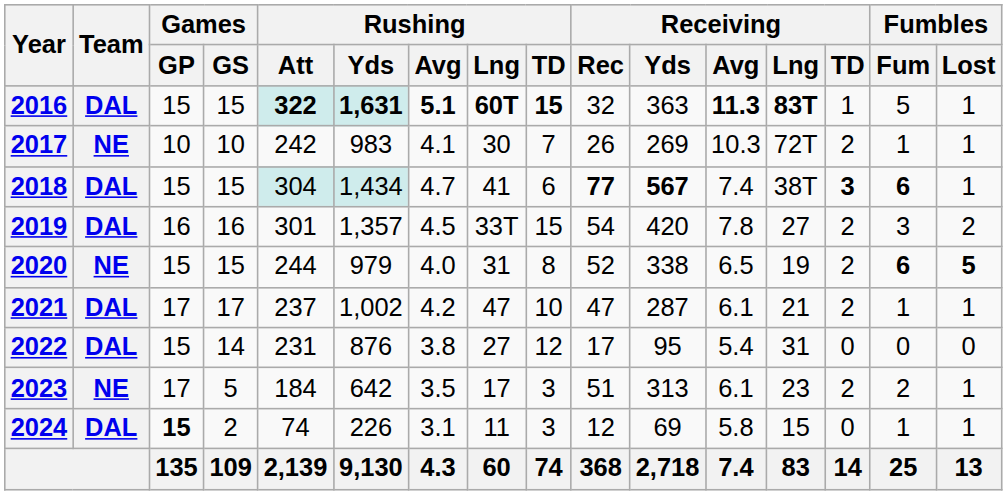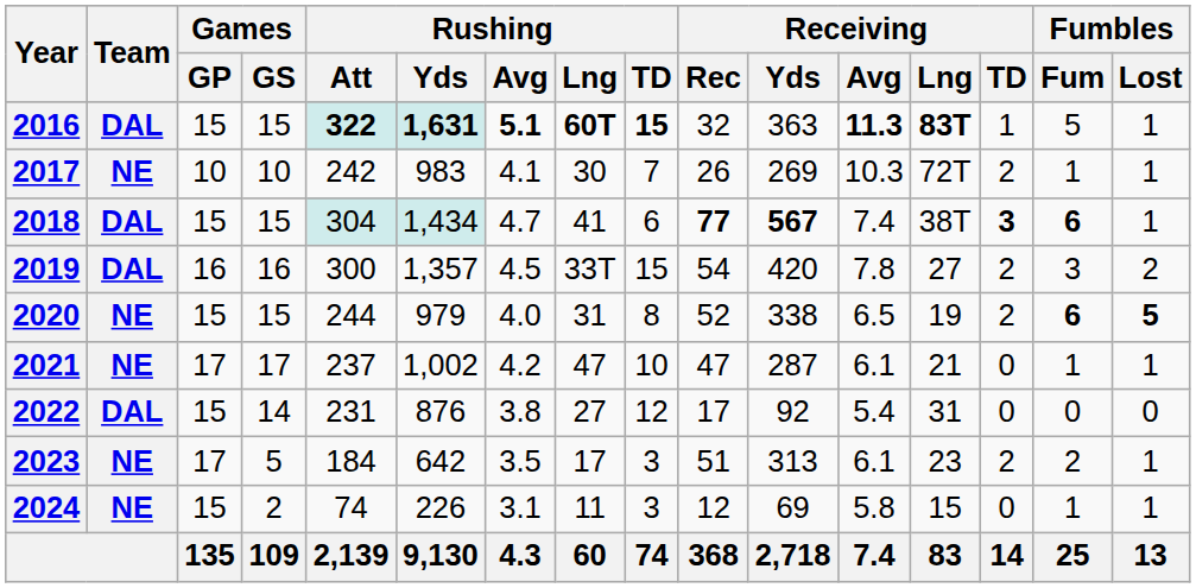2019 | Rushing / Att: 301 -> 300
2021 | Team: DAL -> NE
2021 | Receiving / TD: 2 -> 0
2022 | Receiving / Yds: 95 -> 92
2024 | Team: DAL -> NE
2024 | Games / GP: bold -> normal
